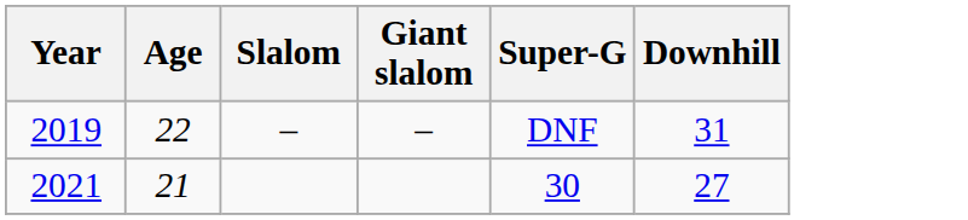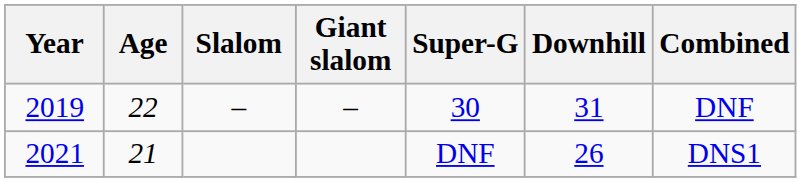+ column: Combined | DNF | DNS1
2019 | Super-G: DNF -> 30
2021 | Super-G: 30 -> DNF
2021 | Downhill: 27 -> 26
